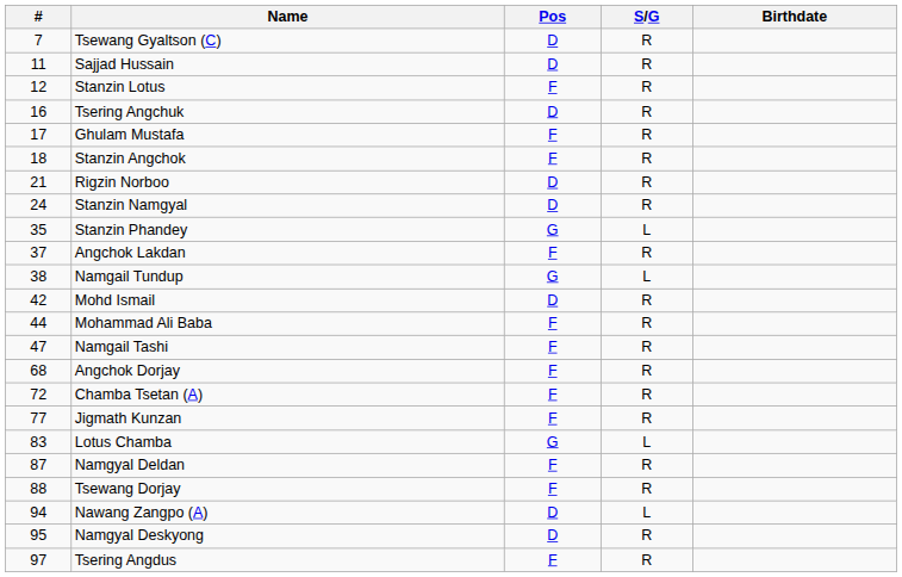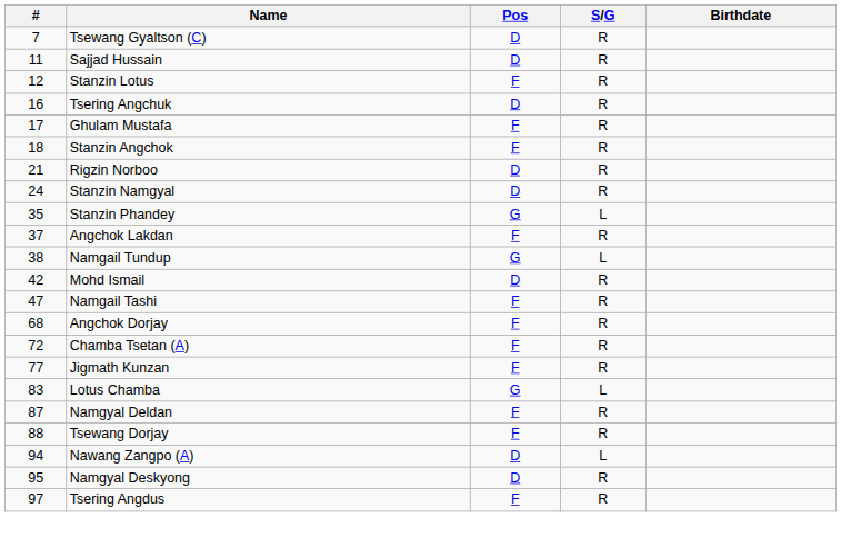- row: 44 | Mohammad Ali Baba | F | R
